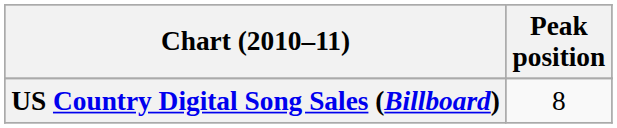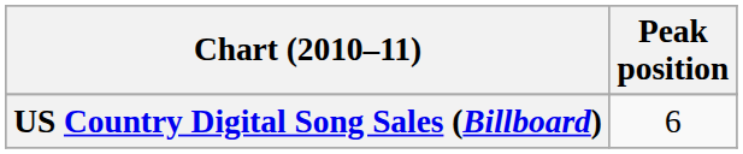US Country Digital Song Sales (Billboard) | Peak position: 8 -> 6
